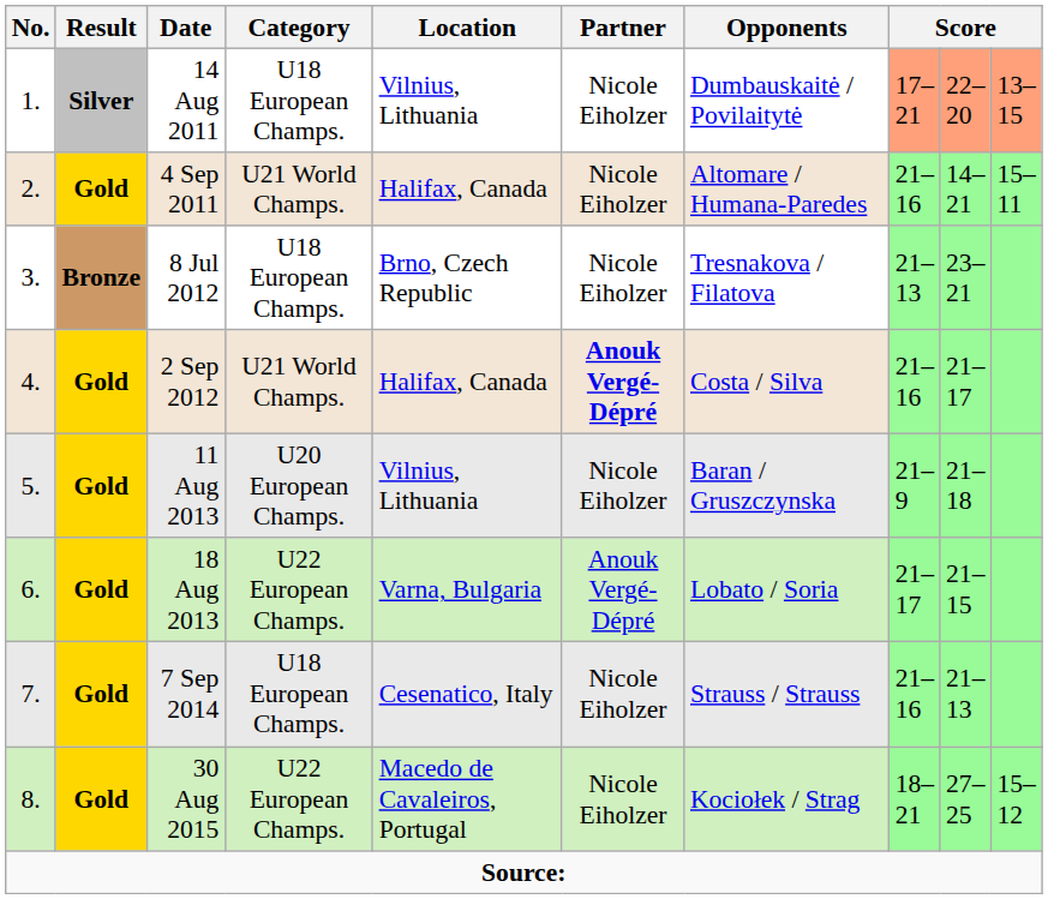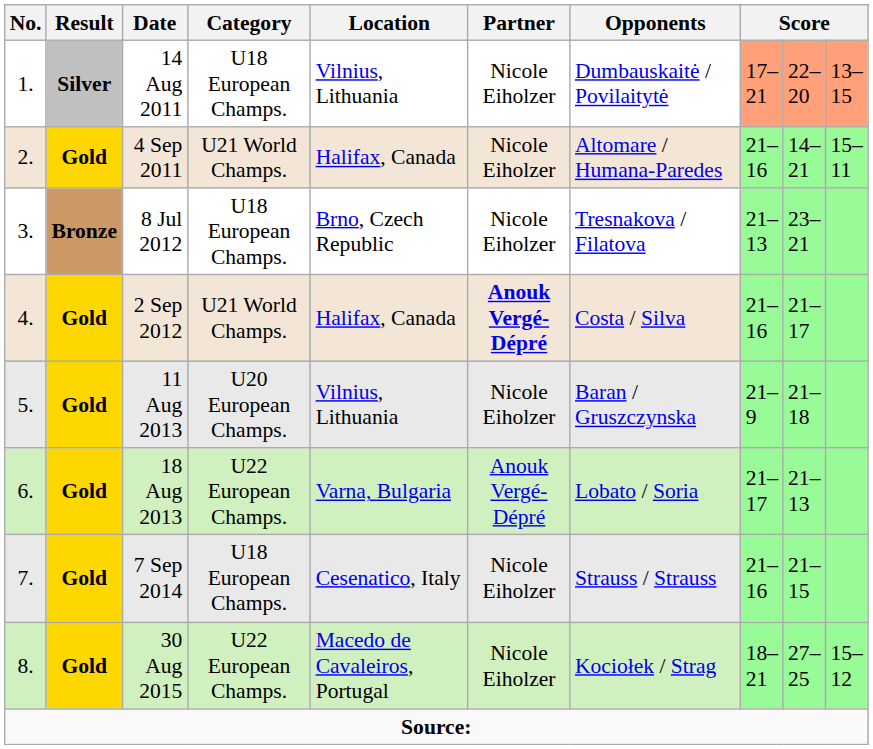18 Aug 2013 | column 9: 21–15 -> 21–13
7 Sep 2014 | column 9: 21–13 -> 21–15
